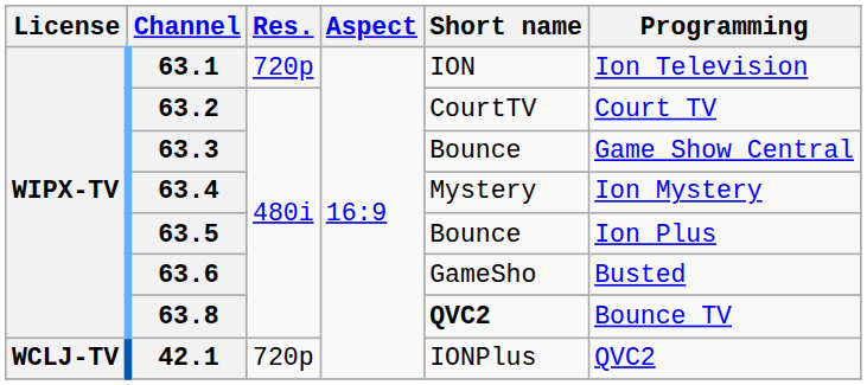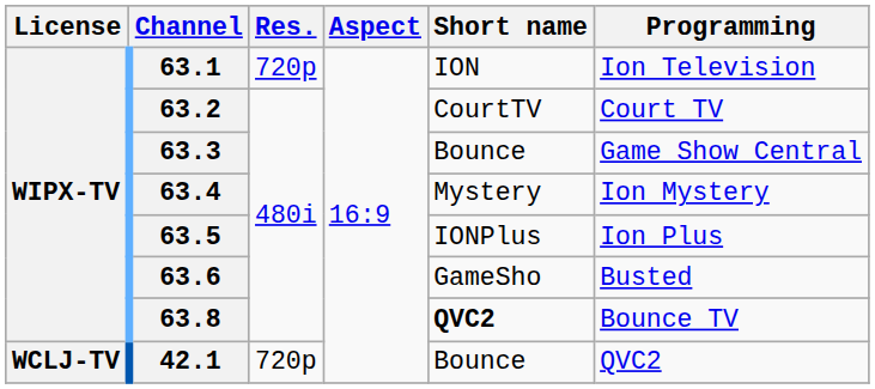63.5 | Short name: Bounce -> IONPlus
42.1 | Short name: IONPlus -> Bounce
